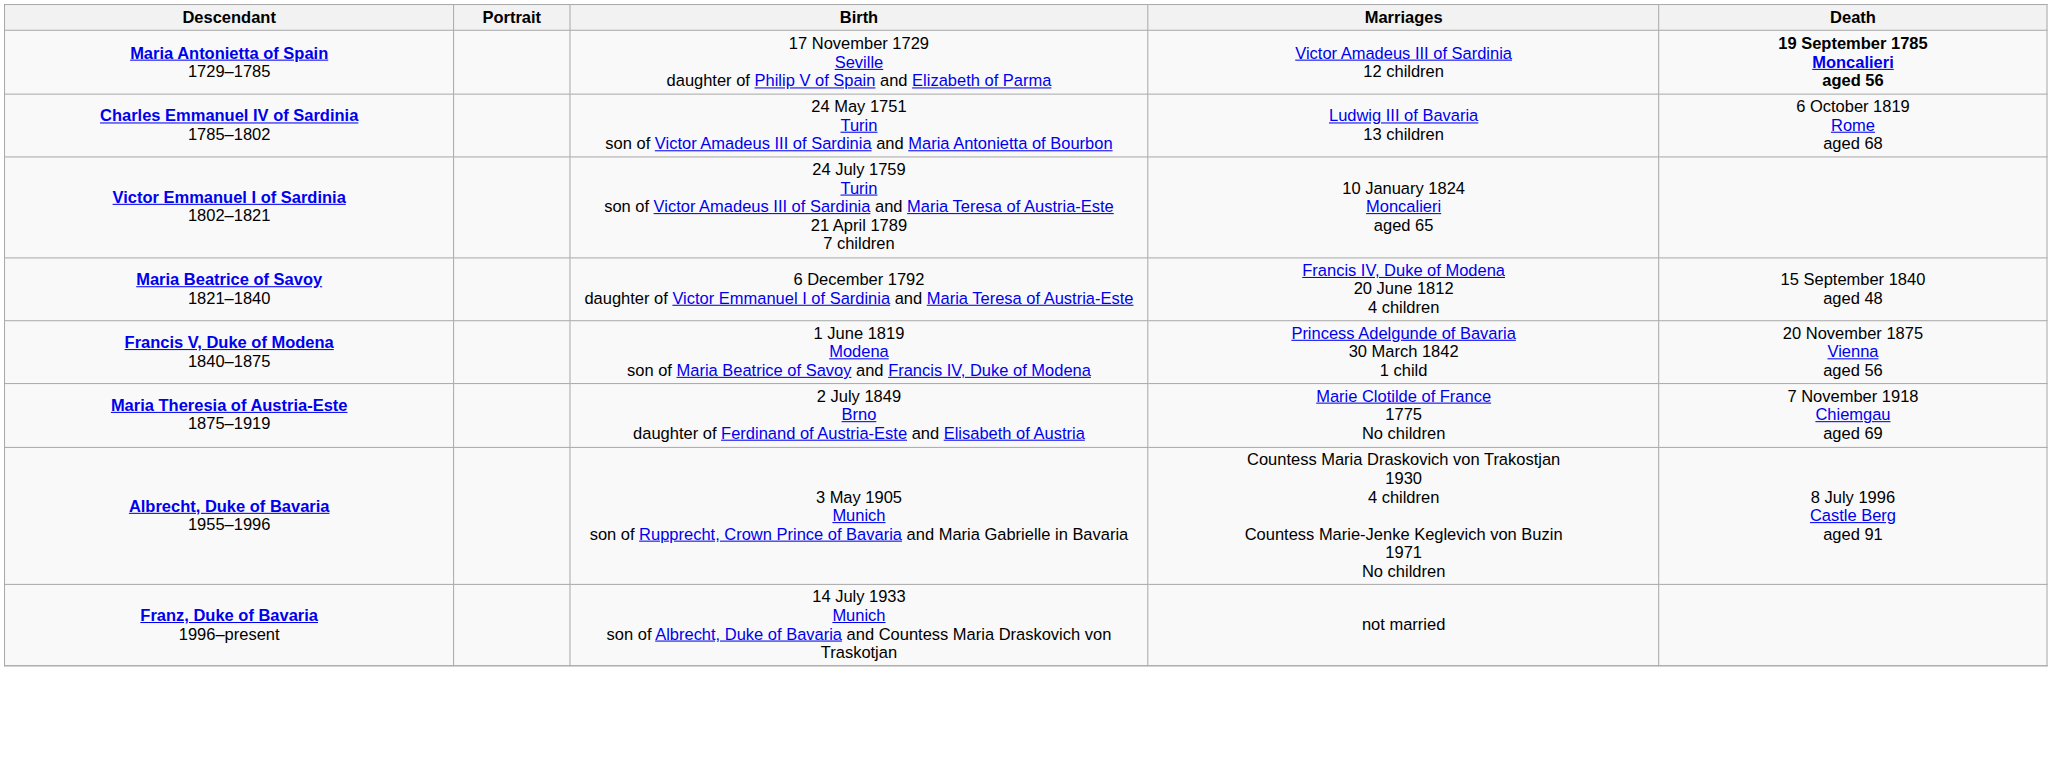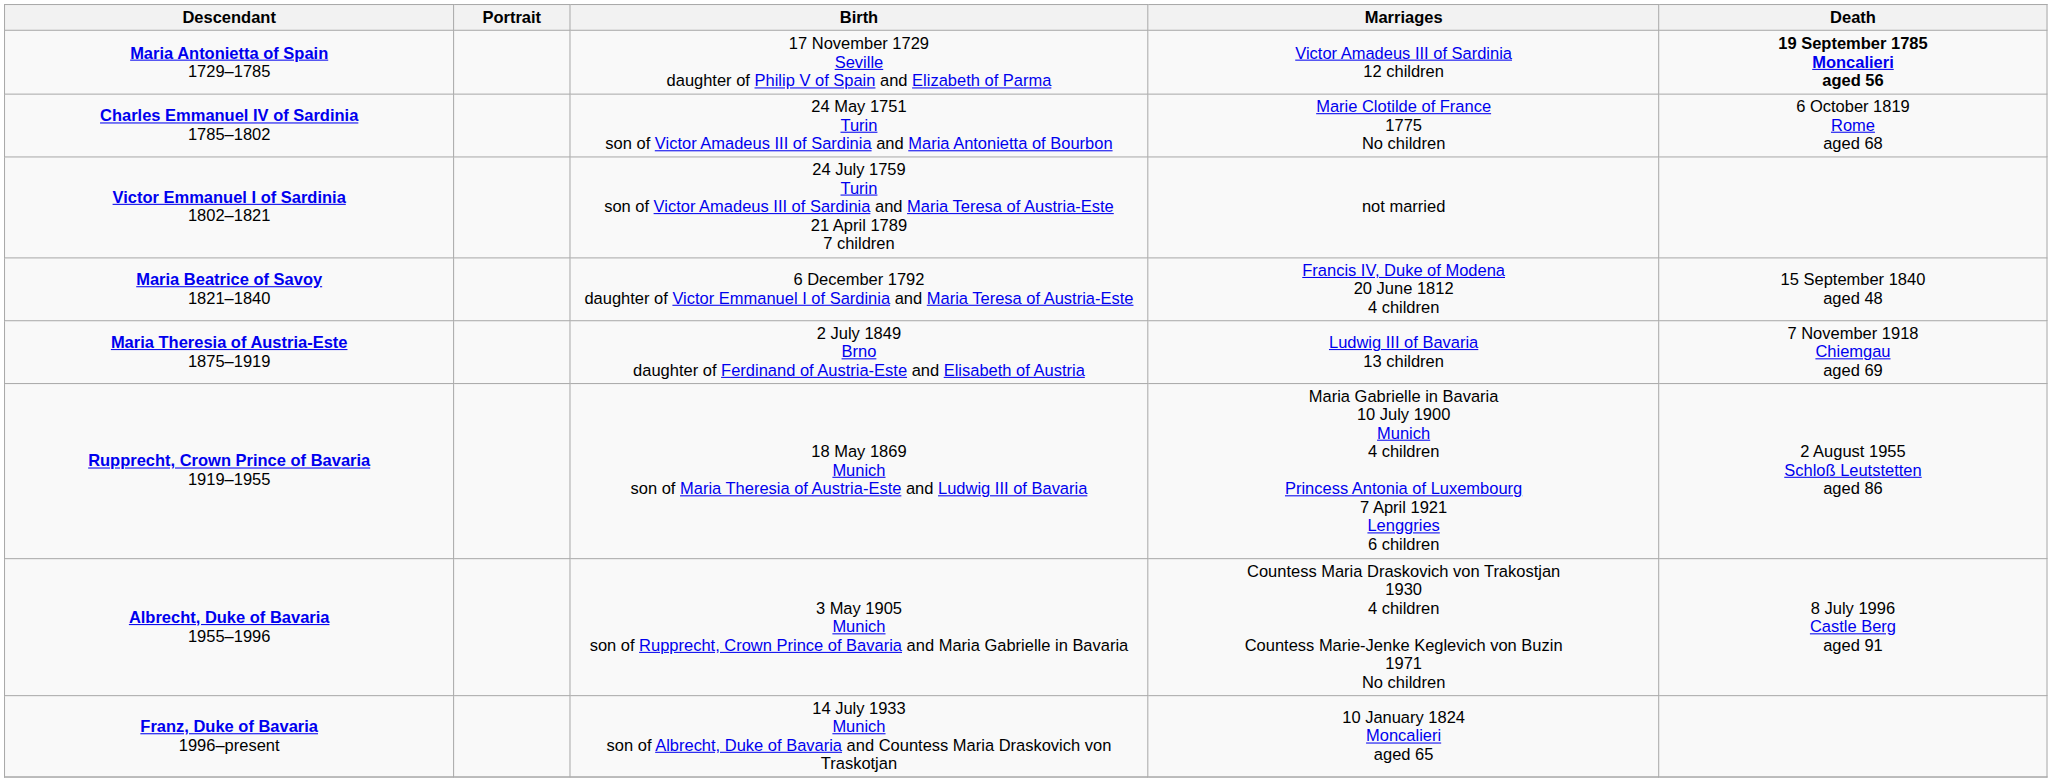Charles Emmanuel IV of Sardinia 1785–1802 | Marriages: Ludwig III of Bavaria 13 children -> Marie Clotilde of France 1775 No children
Victor Emmanuel I of Sardinia 1802–1821 | Marriages: 10 January 1824 Moncalieri aged 65 -> not married
- row: Francis V, Duke of Modena 1840–1875 | 1 June 1819 Modena son of Maria Beatrice of Savoy and Francis IV, Duke of Modena | Princess Adelgunde of Bavaria 30 March 1842 1 child | 20 November 1875 Vienna aged 56
Maria Theresia of Austria-Este 1875–1919 | Marriages: Marie Clotilde of France 1775 No children -> Ludwig III of Bavaria 13 children
+ row: Rupprecht, Crown Prince of Bavaria 1919–1955 | 18 May 1869 Munich son of Maria Theresia of Austria-Este and Ludwig III of Bavaria | Maria Gabrielle in Bavaria 10 July 1900 Munich 4 children Princess Antonia of Luxembourg 7 April 1921 Lenggries 6 children | 2 August 1955 Schloß Leutstetten aged 86
Franz, Duke of Bavaria 1996–present | Marriages: not married -> 10 January 1824 Moncalieri aged 65
